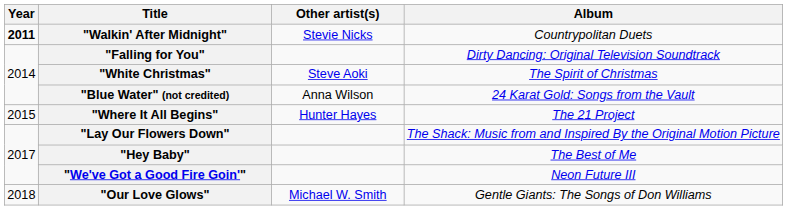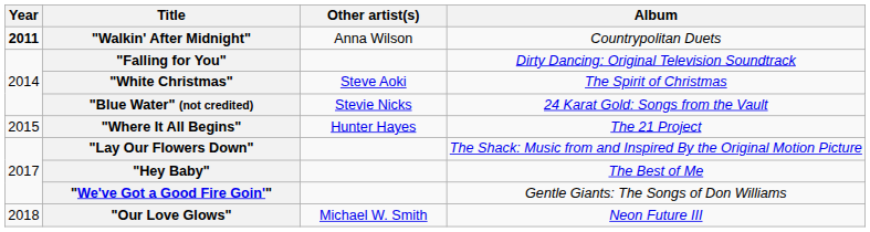"Walkin' After Midnight" | Other artist(s): Stevie Nicks -> Anna Wilson
"Blue Water" (not credited) | Other artist(s): Anna Wilson -> Stevie Nicks
"We've Got a Good Fire Goin'" | Album: Neon Future III -> Gentle Giants: The Songs of Don Williams
"Our Love Glows" | Album: Gentle Giants: The Songs of Don Williams -> Neon Future III
